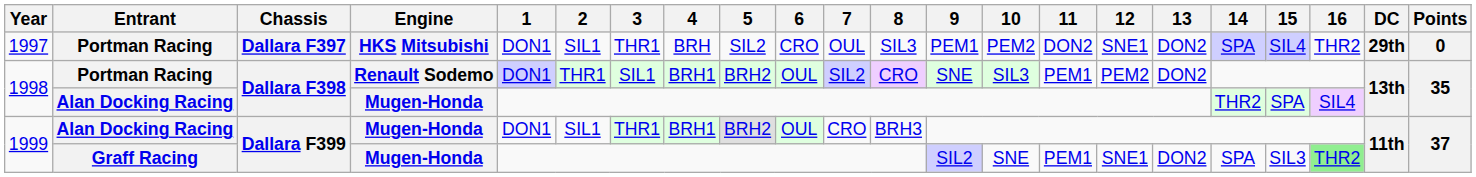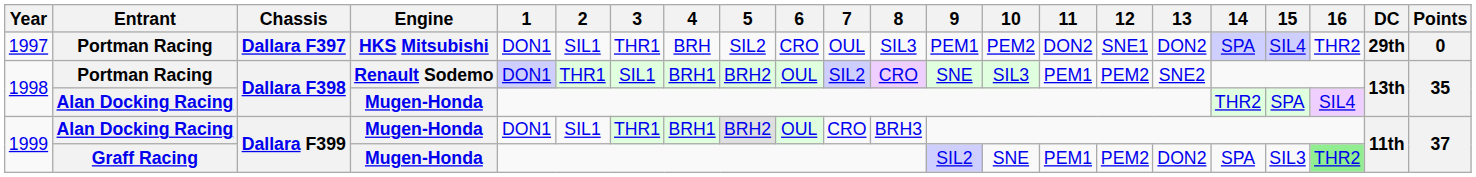1998 / Portman Racing | 13: DON2 -> SNE2
1999 / Graff Racing | 12: SNE1 -> PEM2
